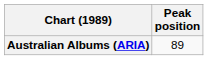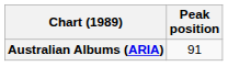Australian Albums (ARIA) | Peak position: 89 -> 91
